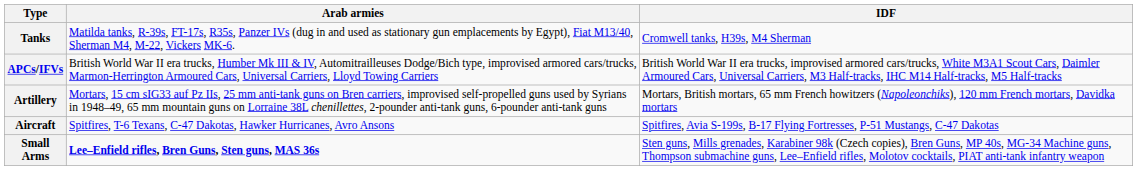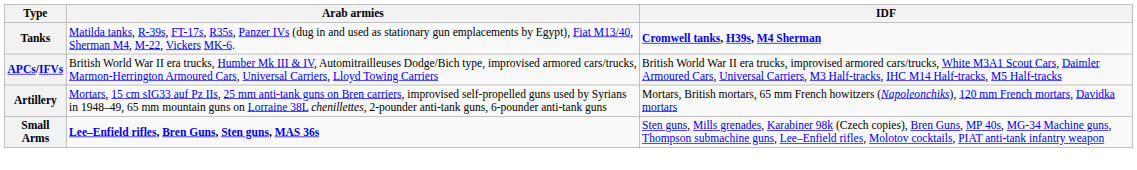Tanks | IDF: normal -> bold
- row: Aircraft | Spitfires, T-6 Texans, C-47 Dakotas, Hawker Hurricanes, Avro Ansons | Spitfires, Avia S-199s, B-17 Flying Fortresses, P-51 Mustangs, C-47 Dakotas
